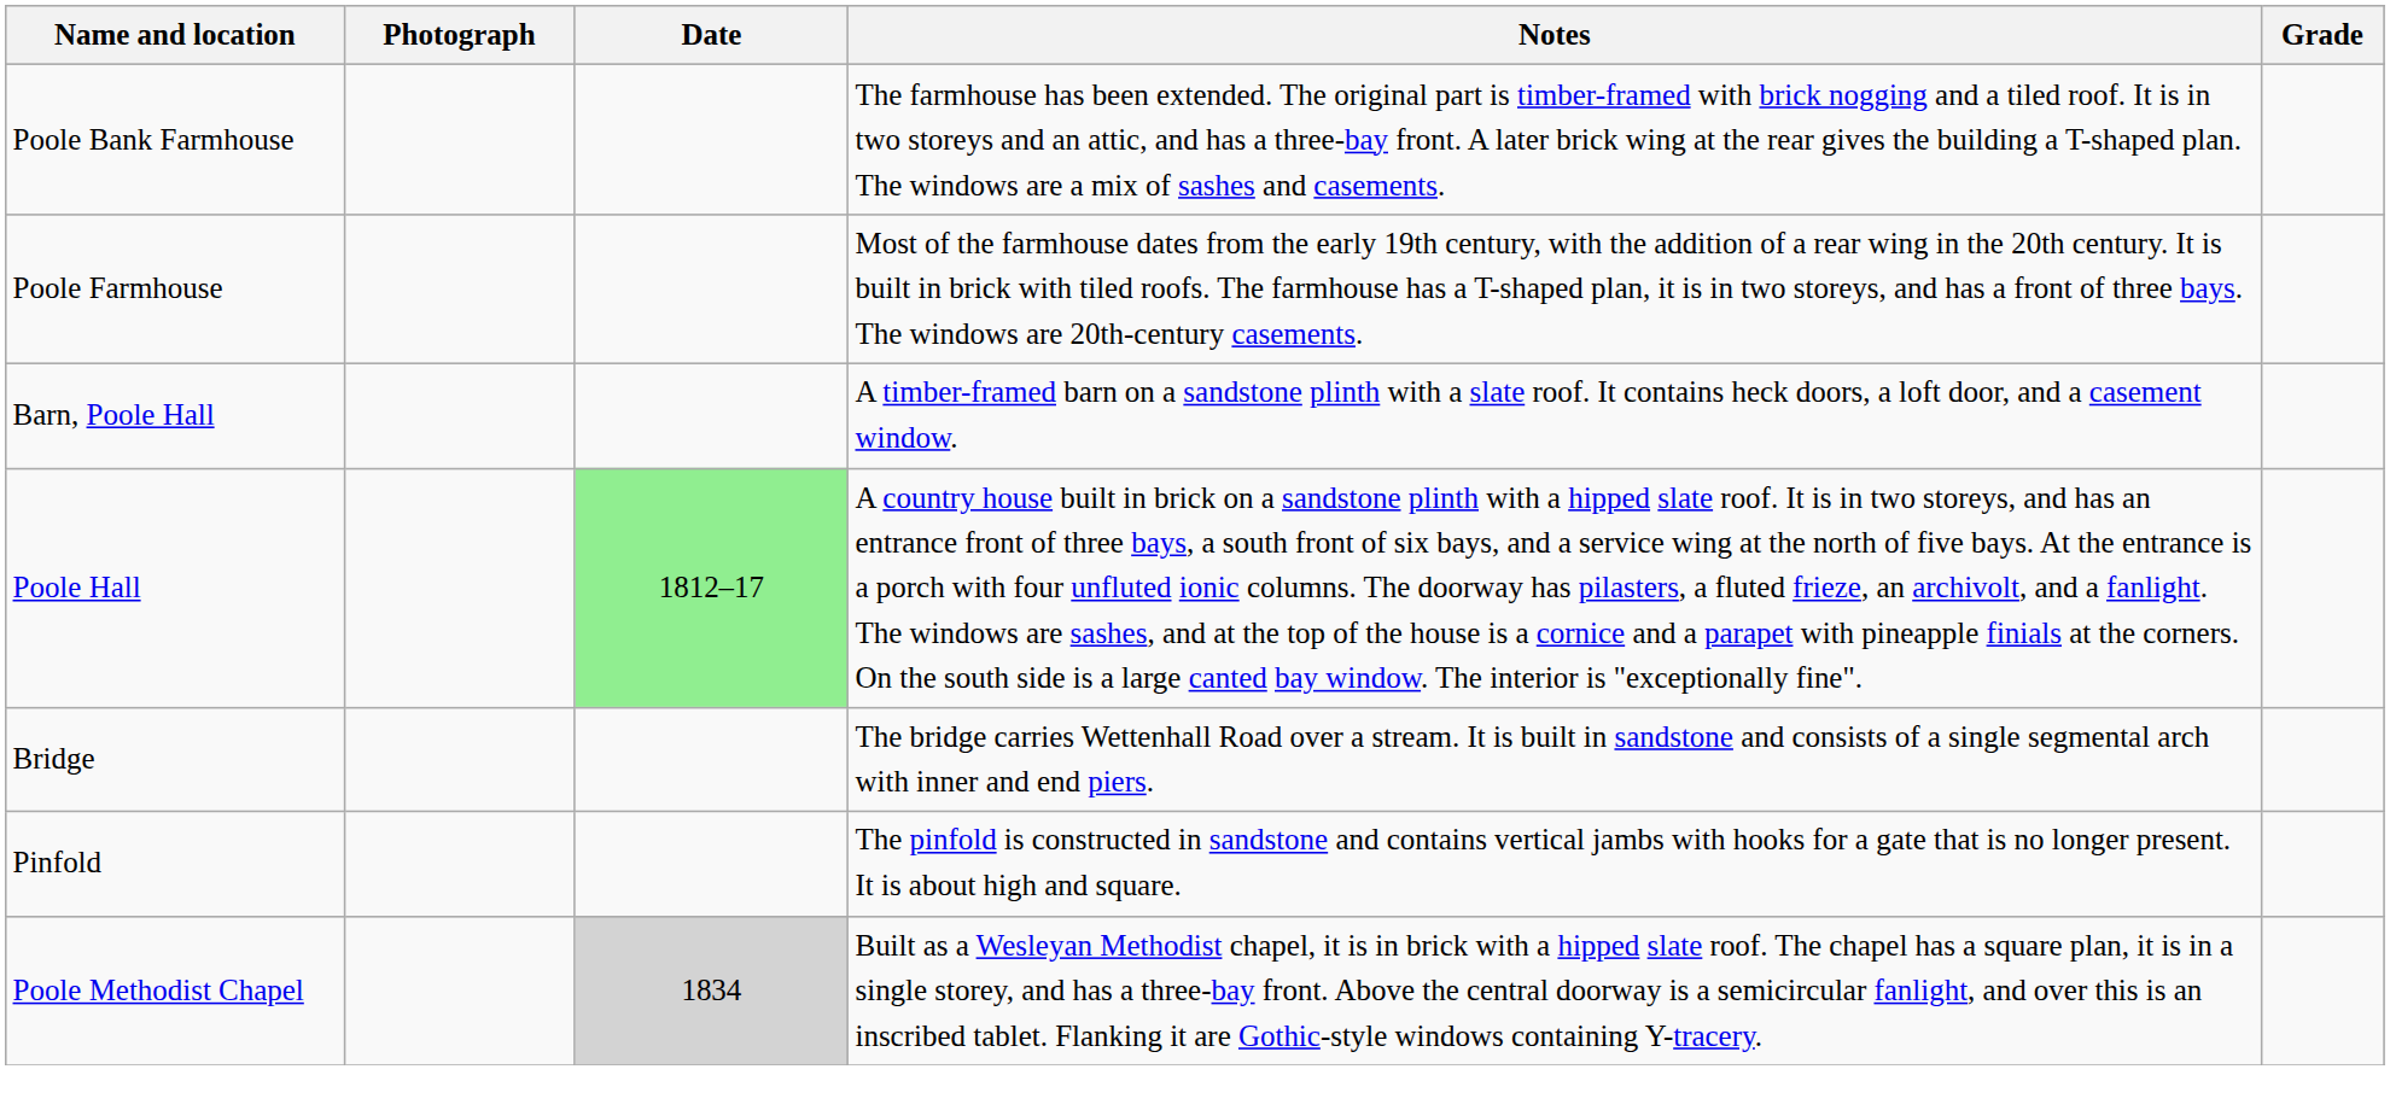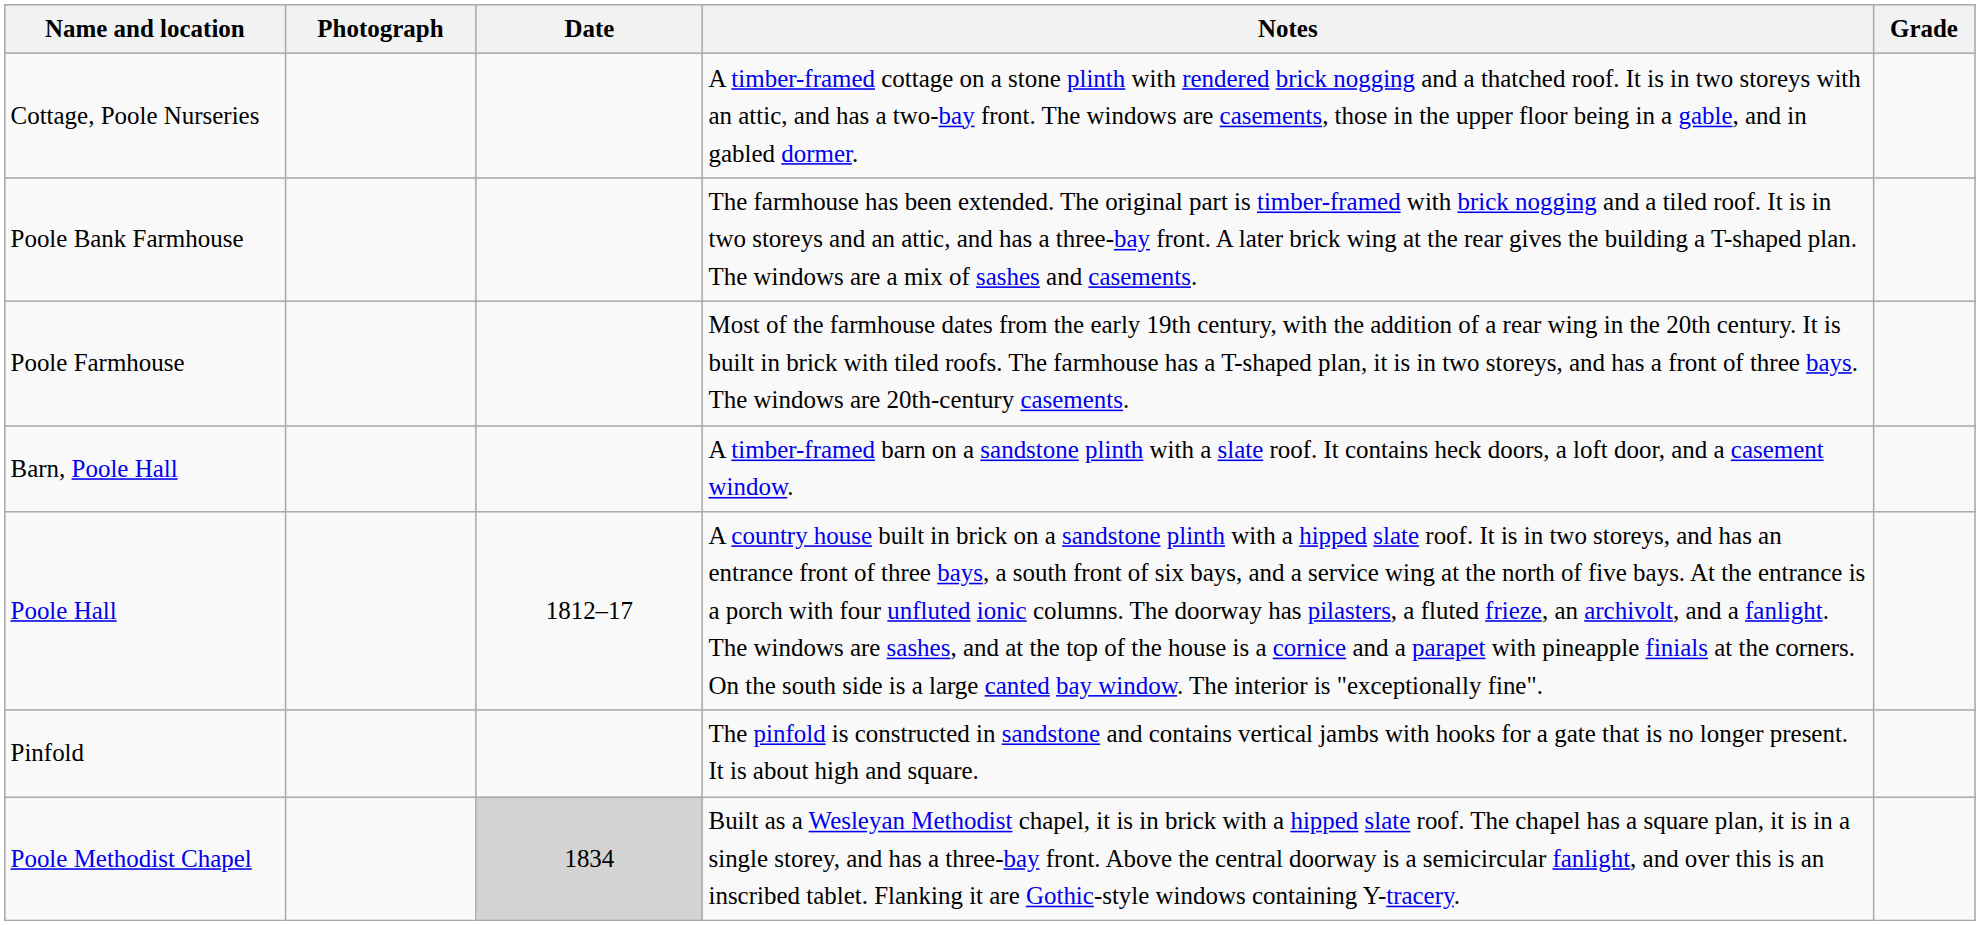+ row: Cottage, Poole Nurseries | A timber-framed cottage on a stone plinth with rendered brick nogging and a thatched roof. It is in two storeys with an attic, and has a two-bay front. The windows are casements, those in the upper floor being in a gable, and in gabled dormer.
Poole Hall | Date: lightgreen background -> no background
- row: Bridge | The bridge carries Wettenhall Road over a stream. It is built in sandstone and consists of a single segmental arch with inner and end piers.
